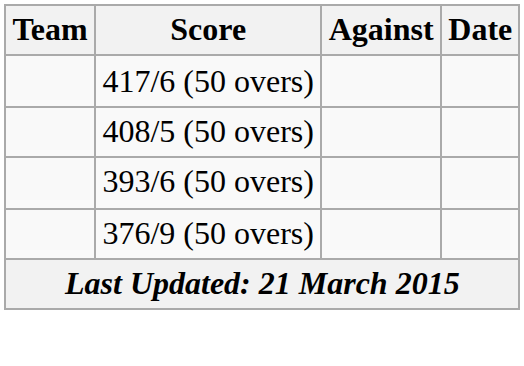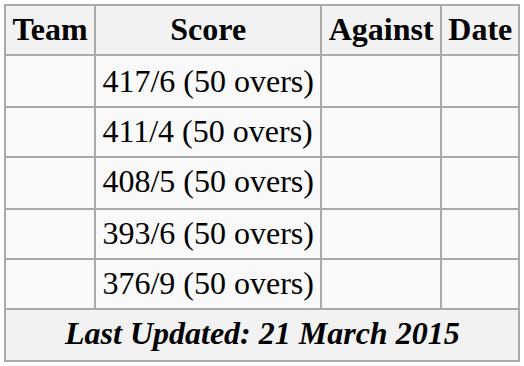+ row: 411/4 (50 overs)
